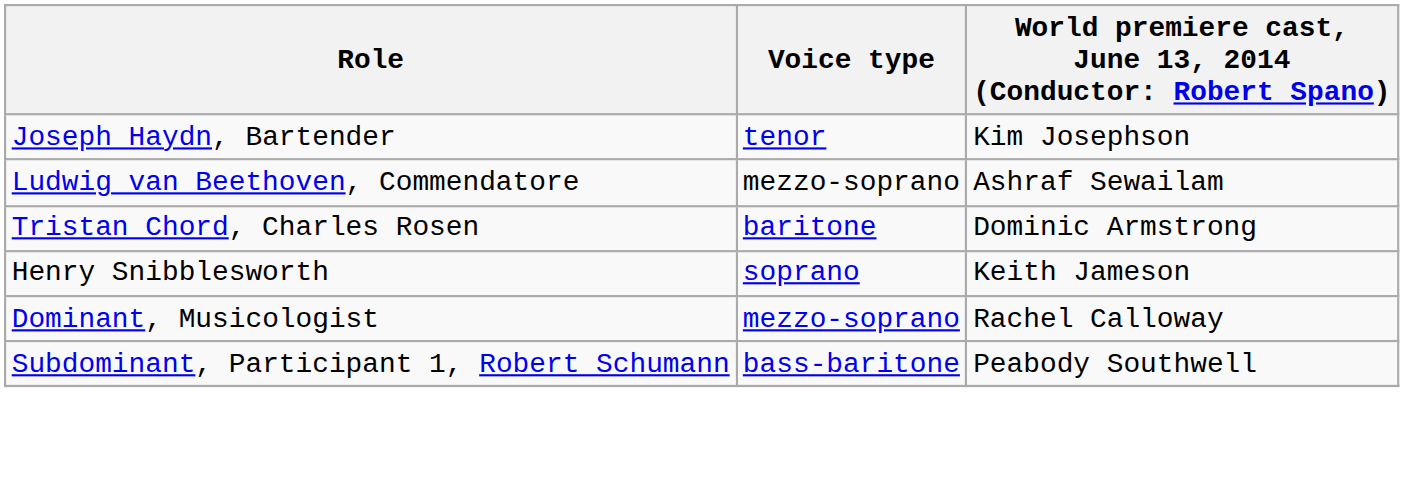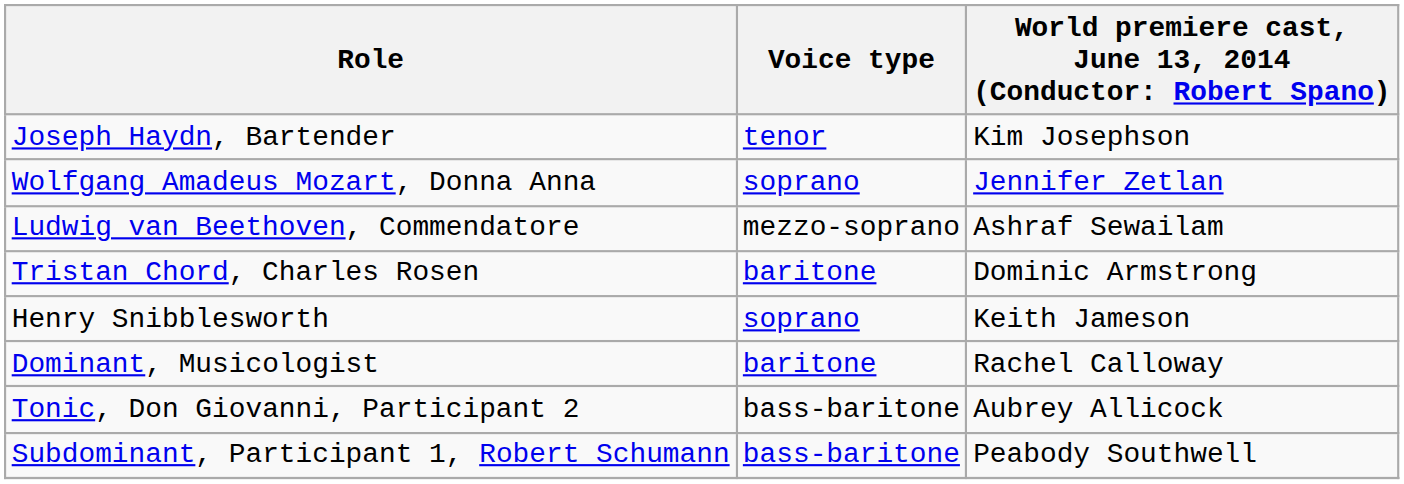+ row: Wolfgang Amadeus Mozart, Donna Anna | soprano | Jennifer Zetlan
Dominant, Musicologist | Voice type: mezzo-soprano -> baritone
+ row: Tonic, Don Giovanni, Participant 2 | bass-baritone | Aubrey Allicock
